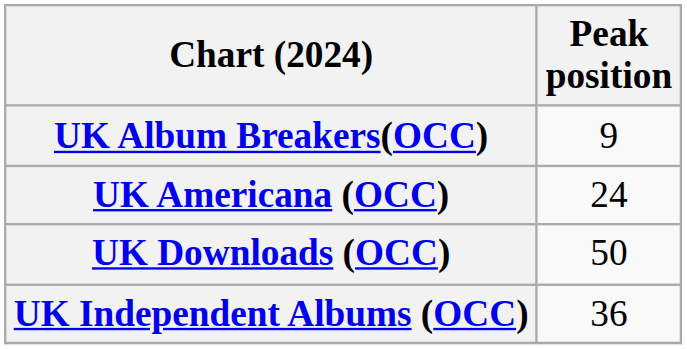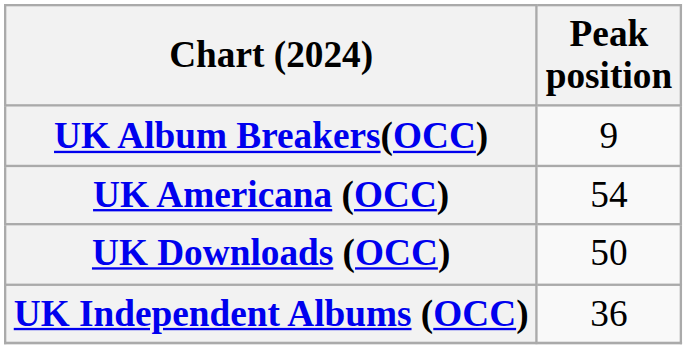UK Americana (OCC) | Peak position: 24 -> 54
